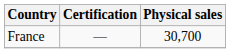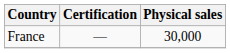France | Physical sales: 30,700 -> 30,000
